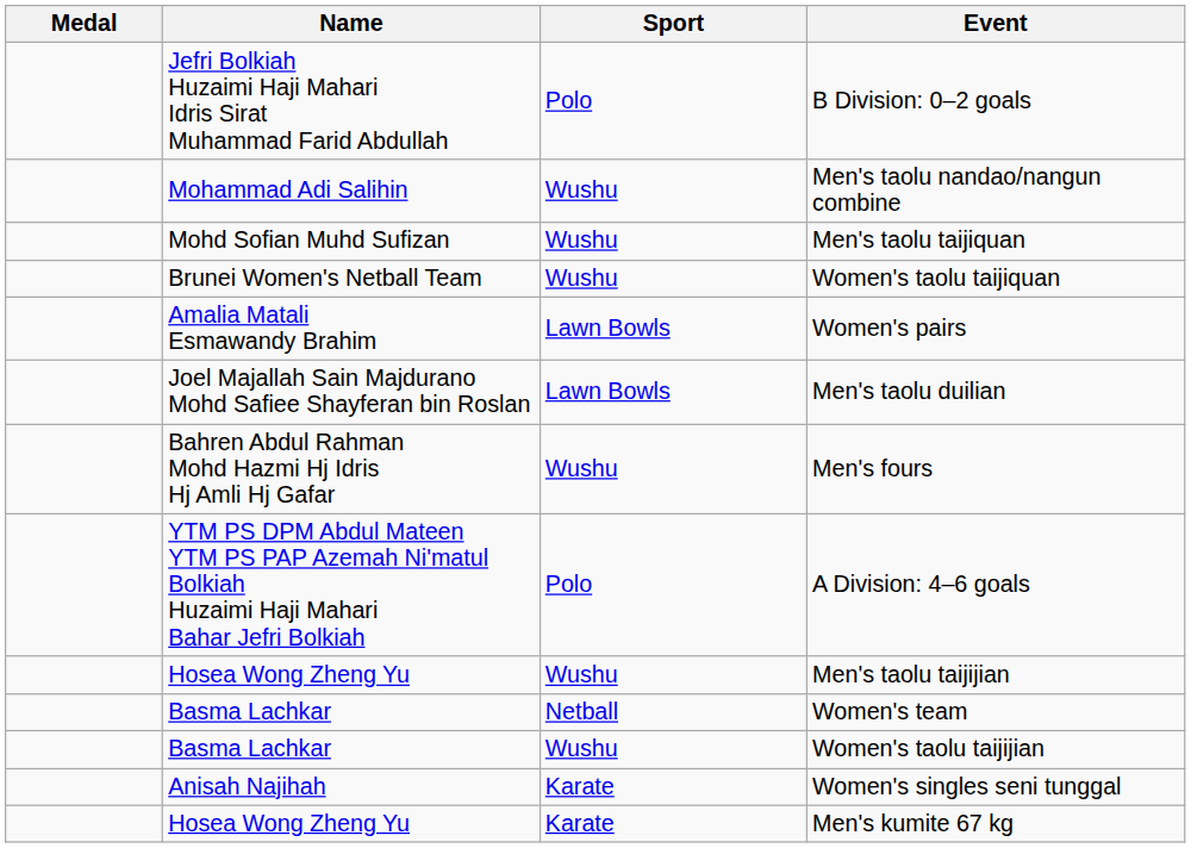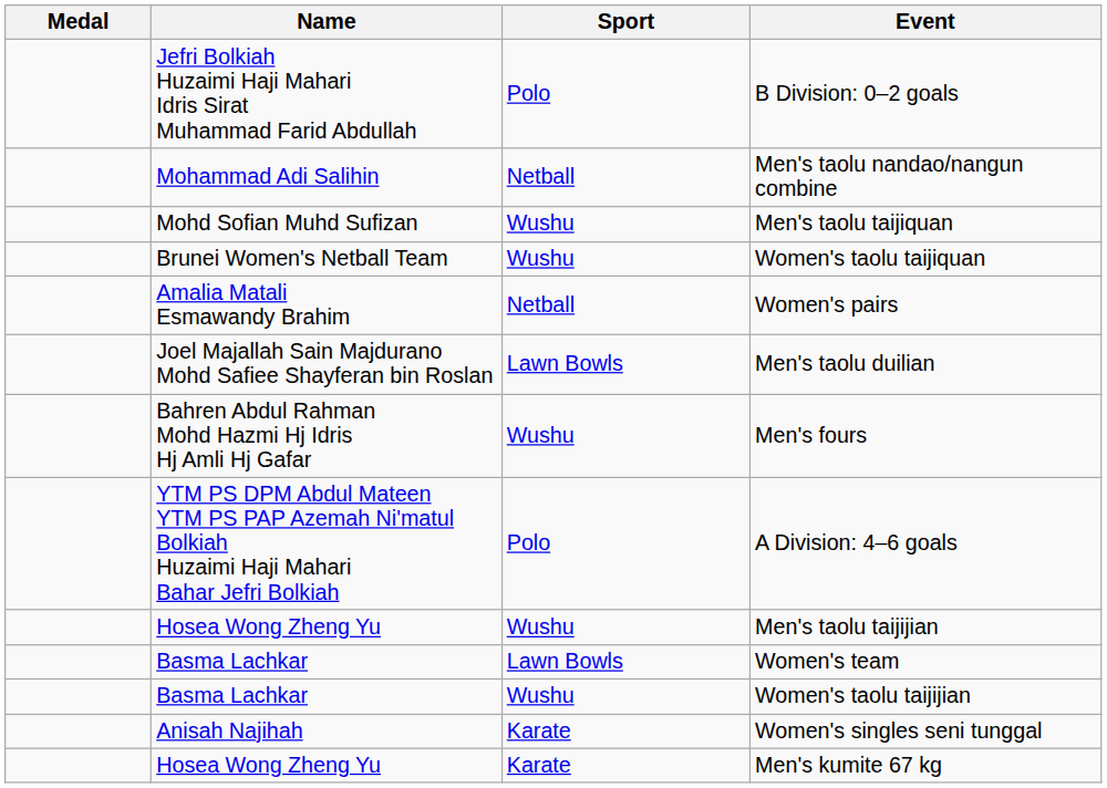Men's taolu nandao/nangun combine | Sport: Wushu -> Netball
Women's pairs | Sport: Lawn Bowls -> Netball
Women's team | Sport: Netball -> Lawn Bowls
